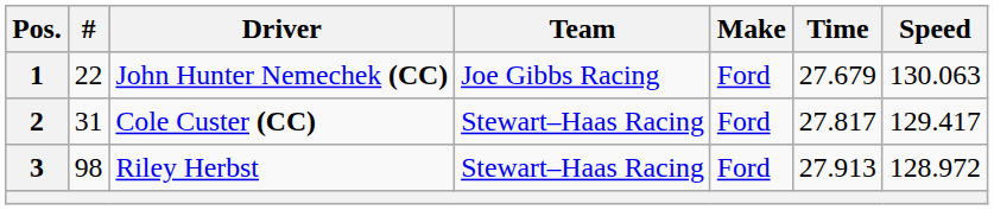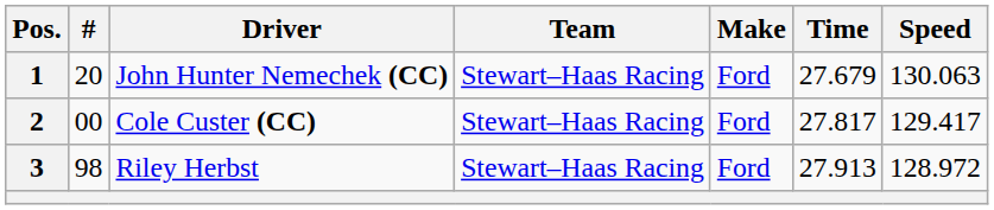1 | #: 22 -> 20
1 | Team: Joe Gibbs Racing -> Stewart–Haas Racing
2 | #: 31 -> 00
